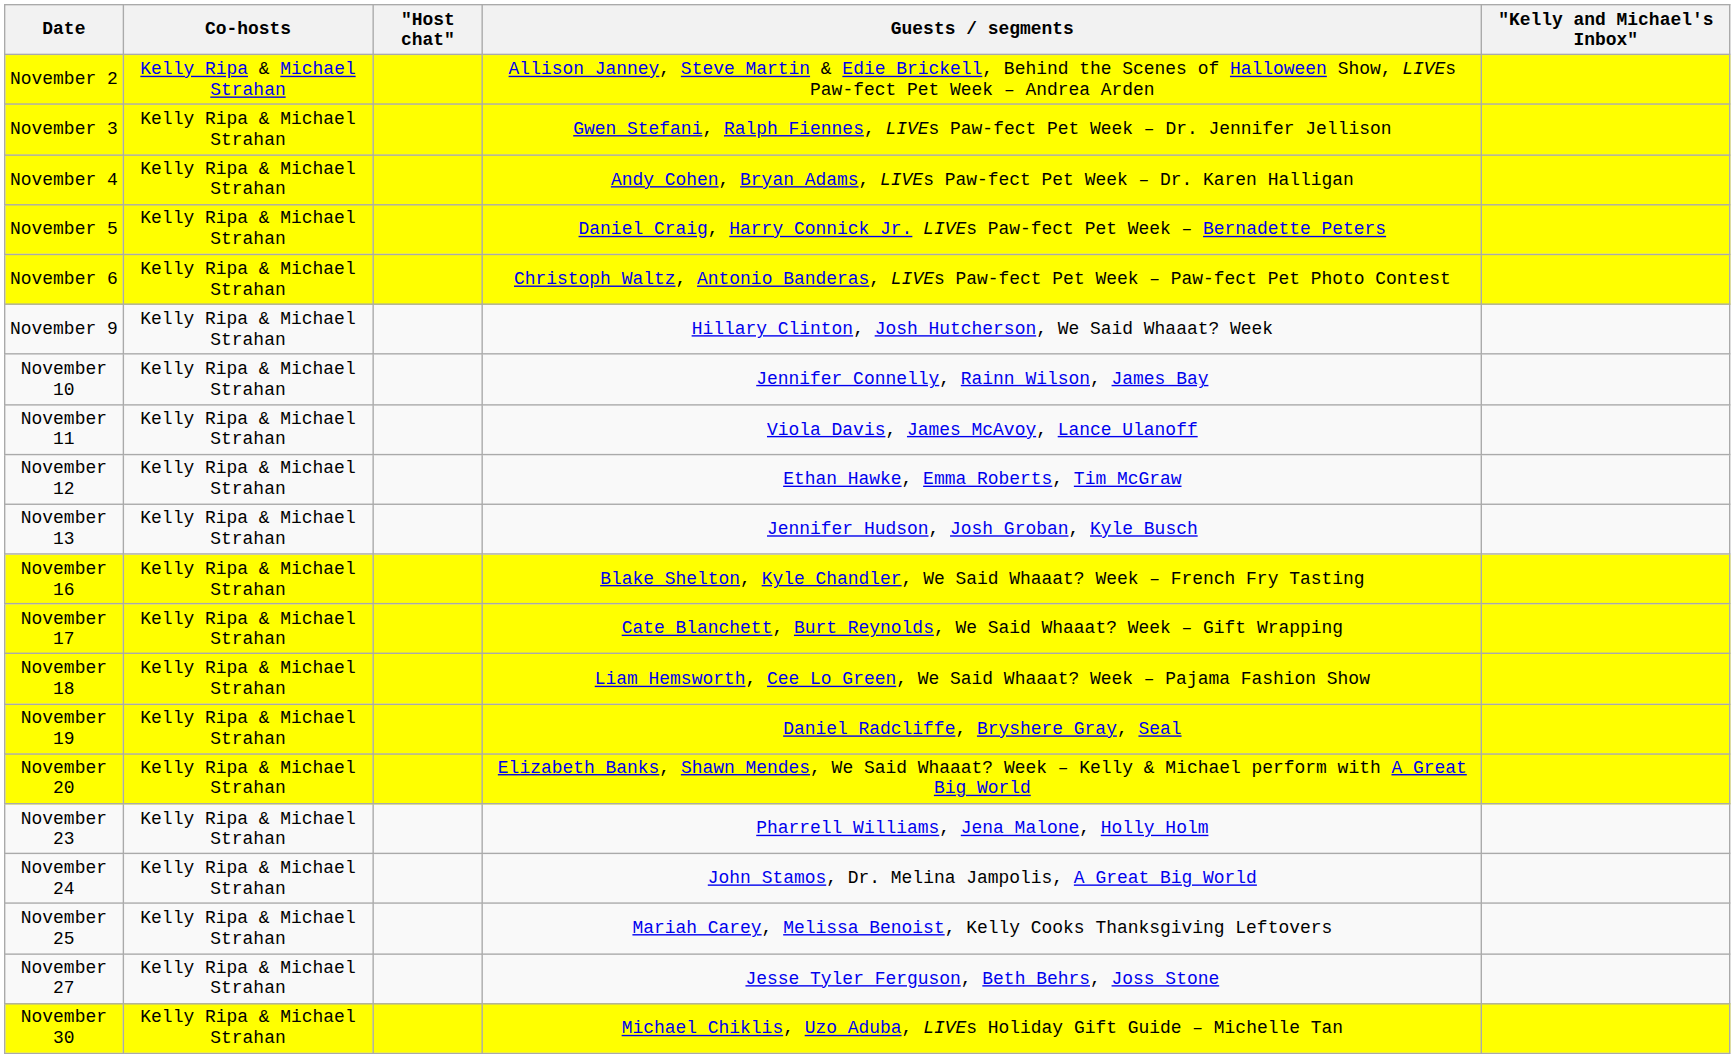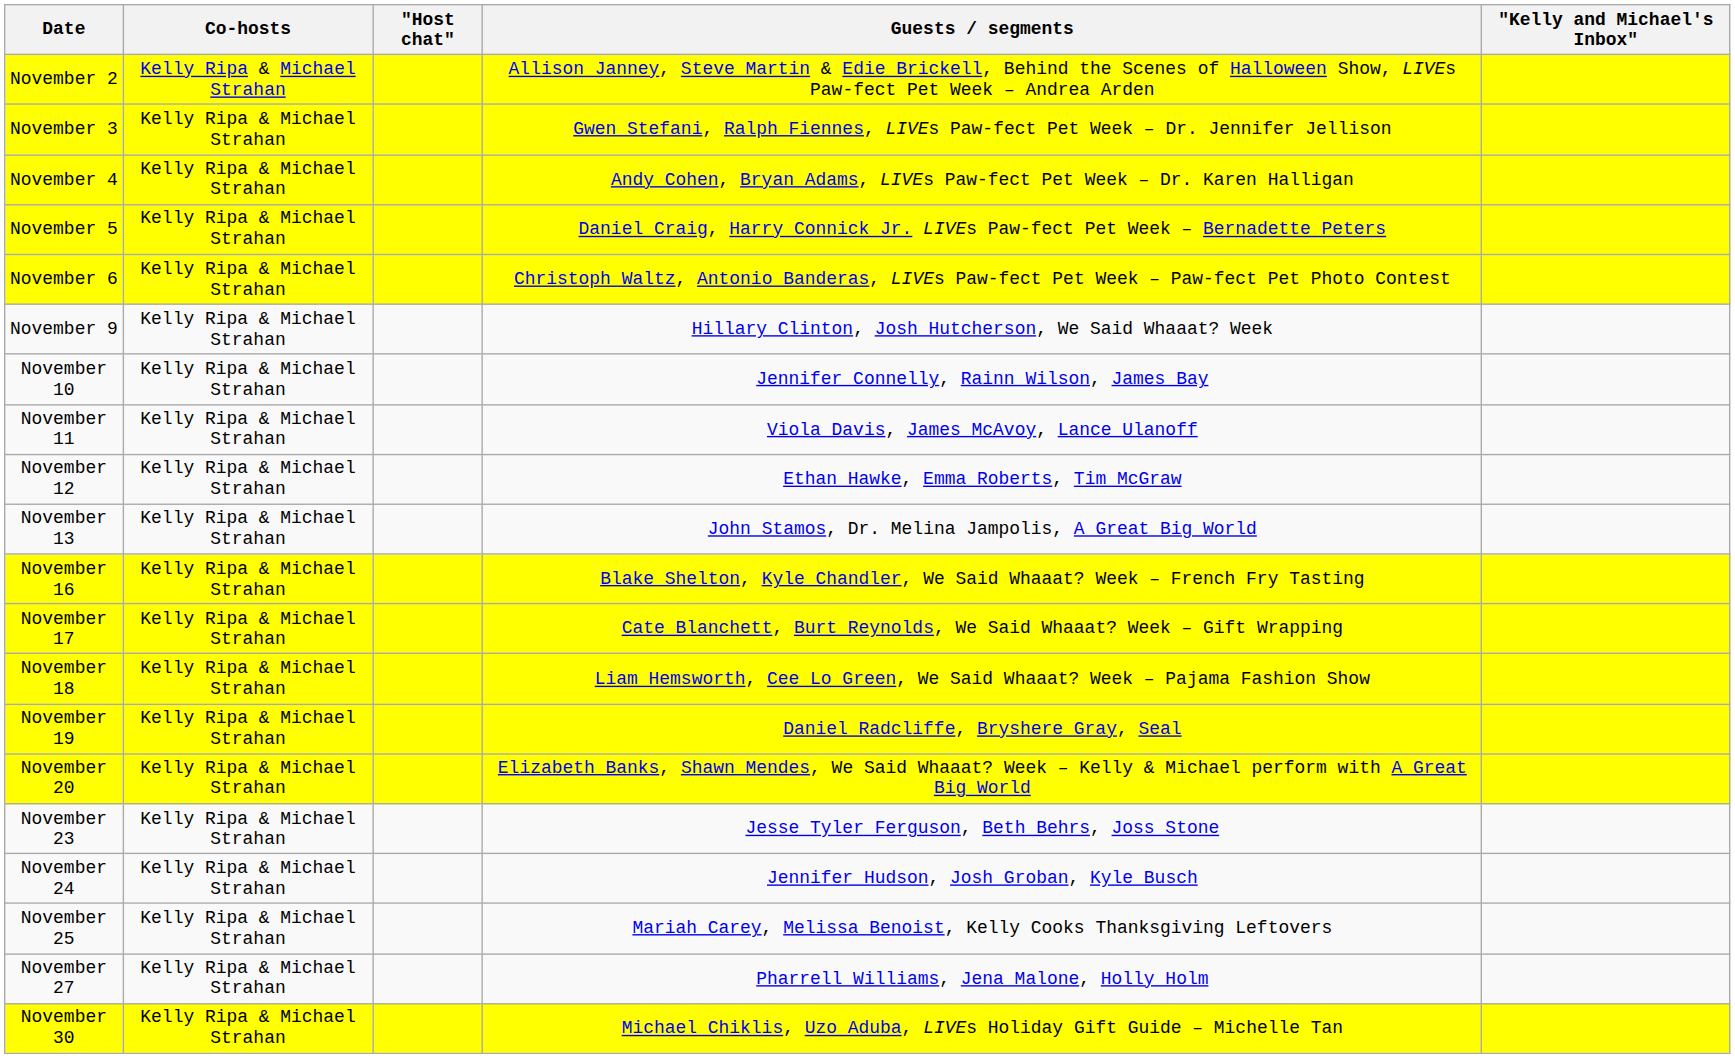November 13 | Guests / segments: Jennifer Hudson, Josh Groban, Kyle Busch -> John Stamos, Dr. Melina Jampolis, A Great Big World
November 23 | Guests / segments: Pharrell Williams, Jena Malone, Holly Holm -> Jesse Tyler Ferguson, Beth Behrs, Joss Stone
November 24 | Guests / segments: John Stamos, Dr. Melina Jampolis, A Great Big World -> Jennifer Hudson, Josh Groban, Kyle Busch
November 27 | Guests / segments: Jesse Tyler Ferguson, Beth Behrs, Joss Stone -> Pharrell Williams, Jena Malone, Holly Holm
